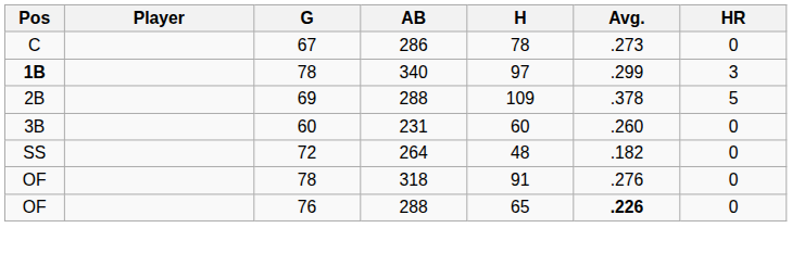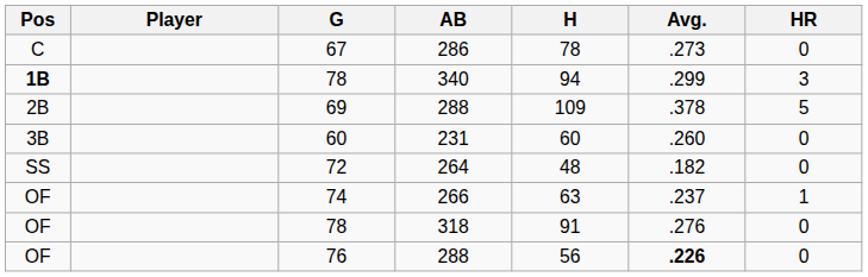78 / 340 | H: 97 -> 94
+ row: OF | 74 | 266 | 63 | .237 | 1
76 | H: 65 -> 56
